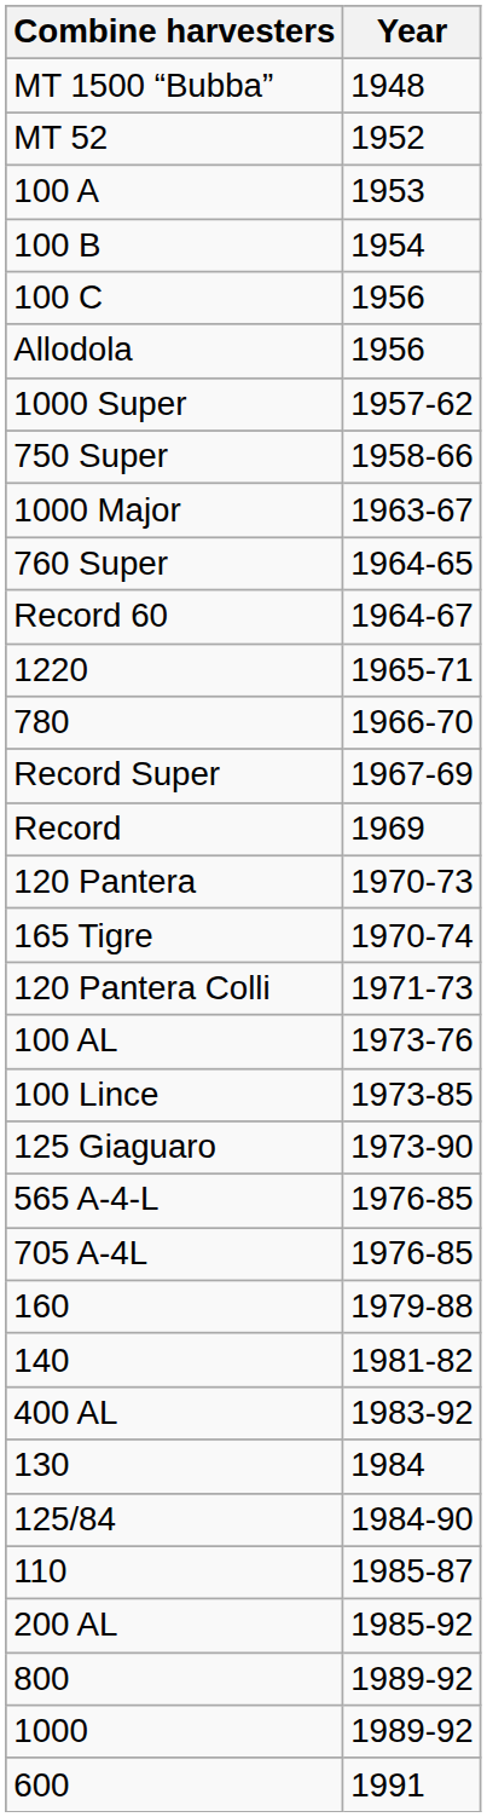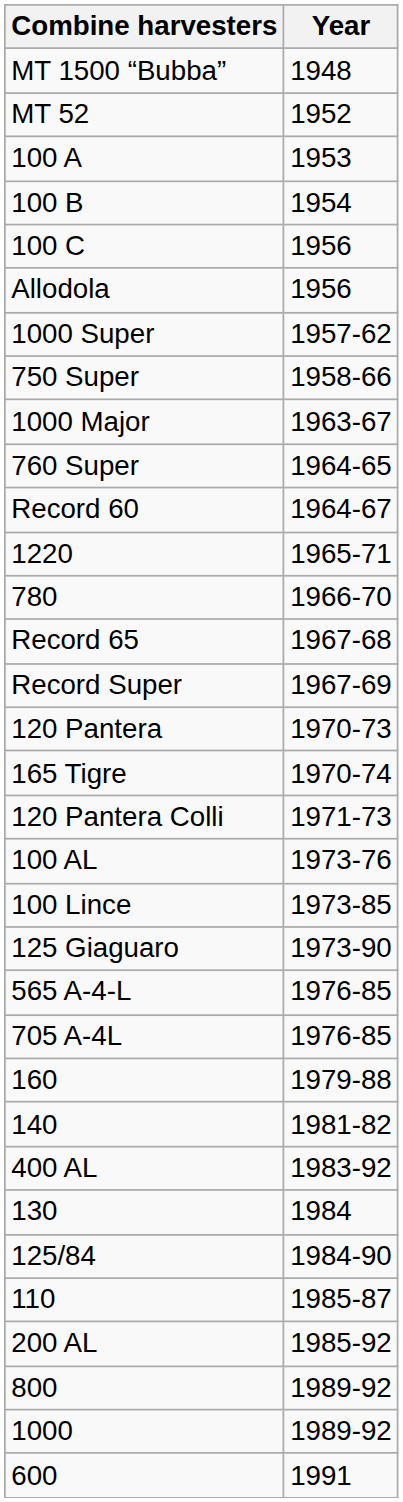+ row: Record 65 | 1967-68
- row: Record | 1969
